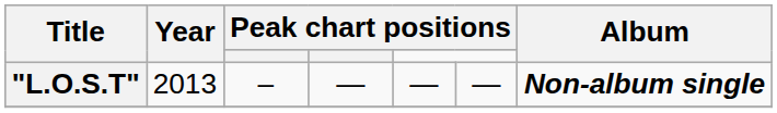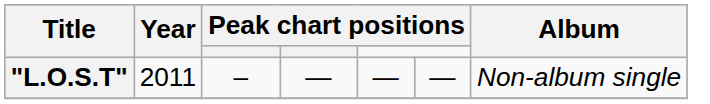"L.O.S.T" | Year: 2013 -> 2011
"L.O.S.T" | Album: bold -> normal
